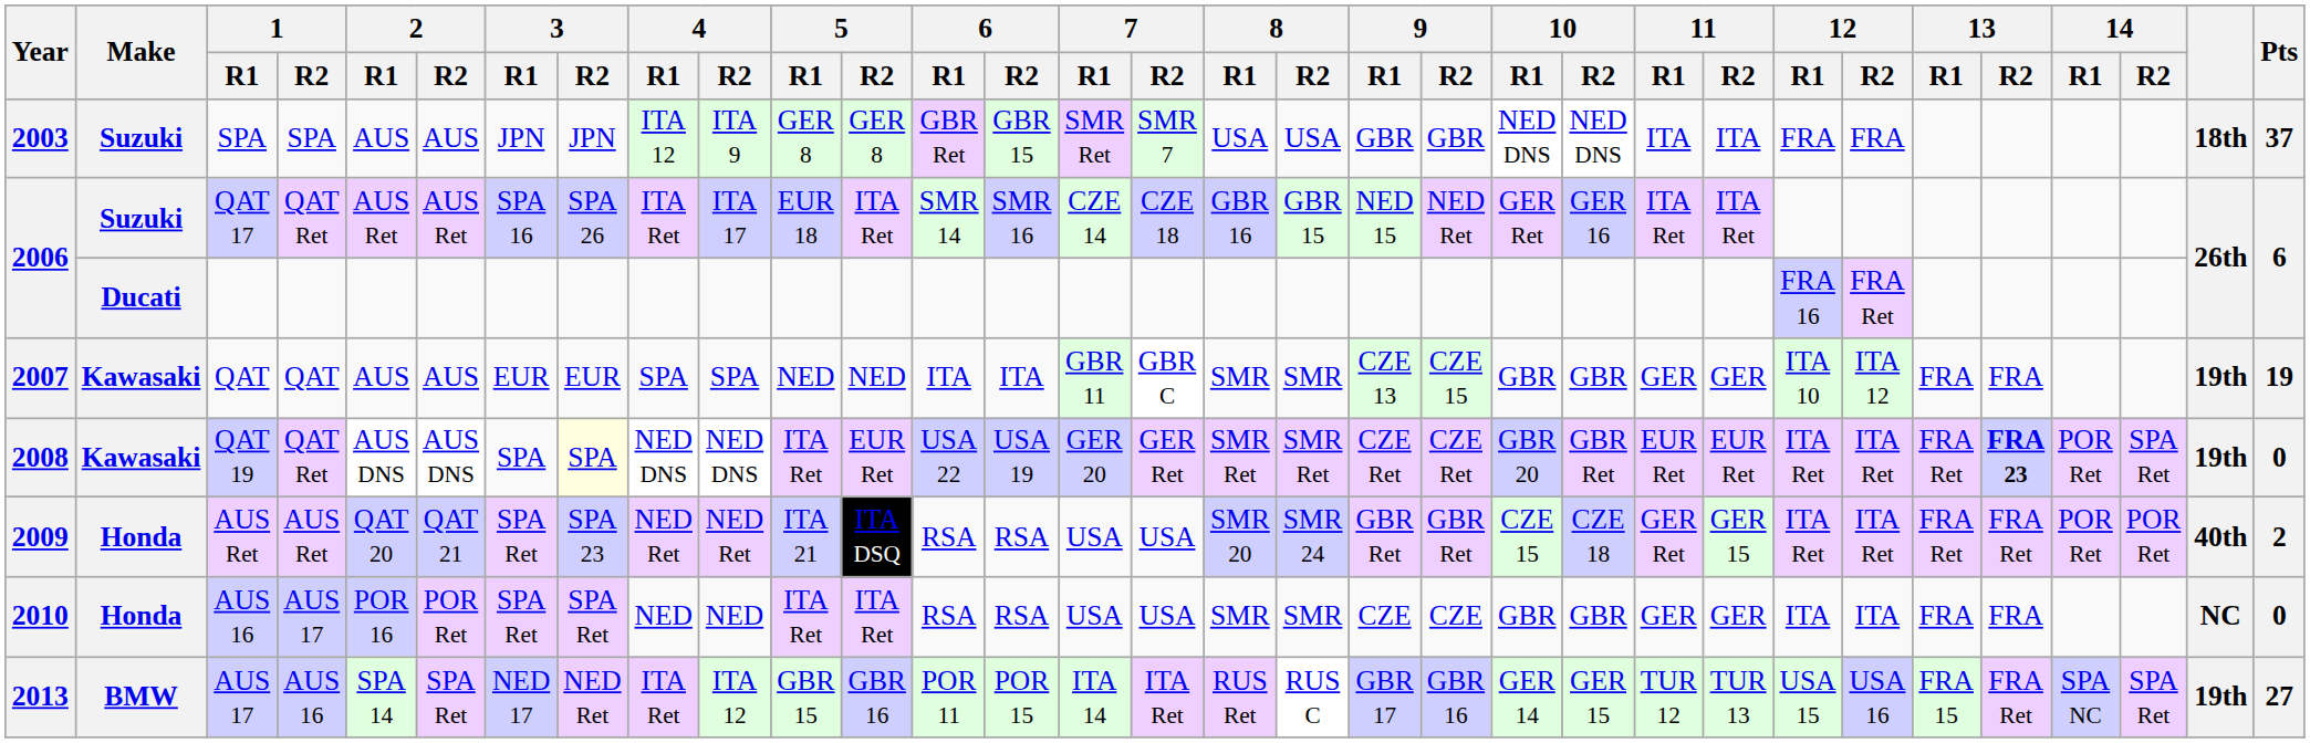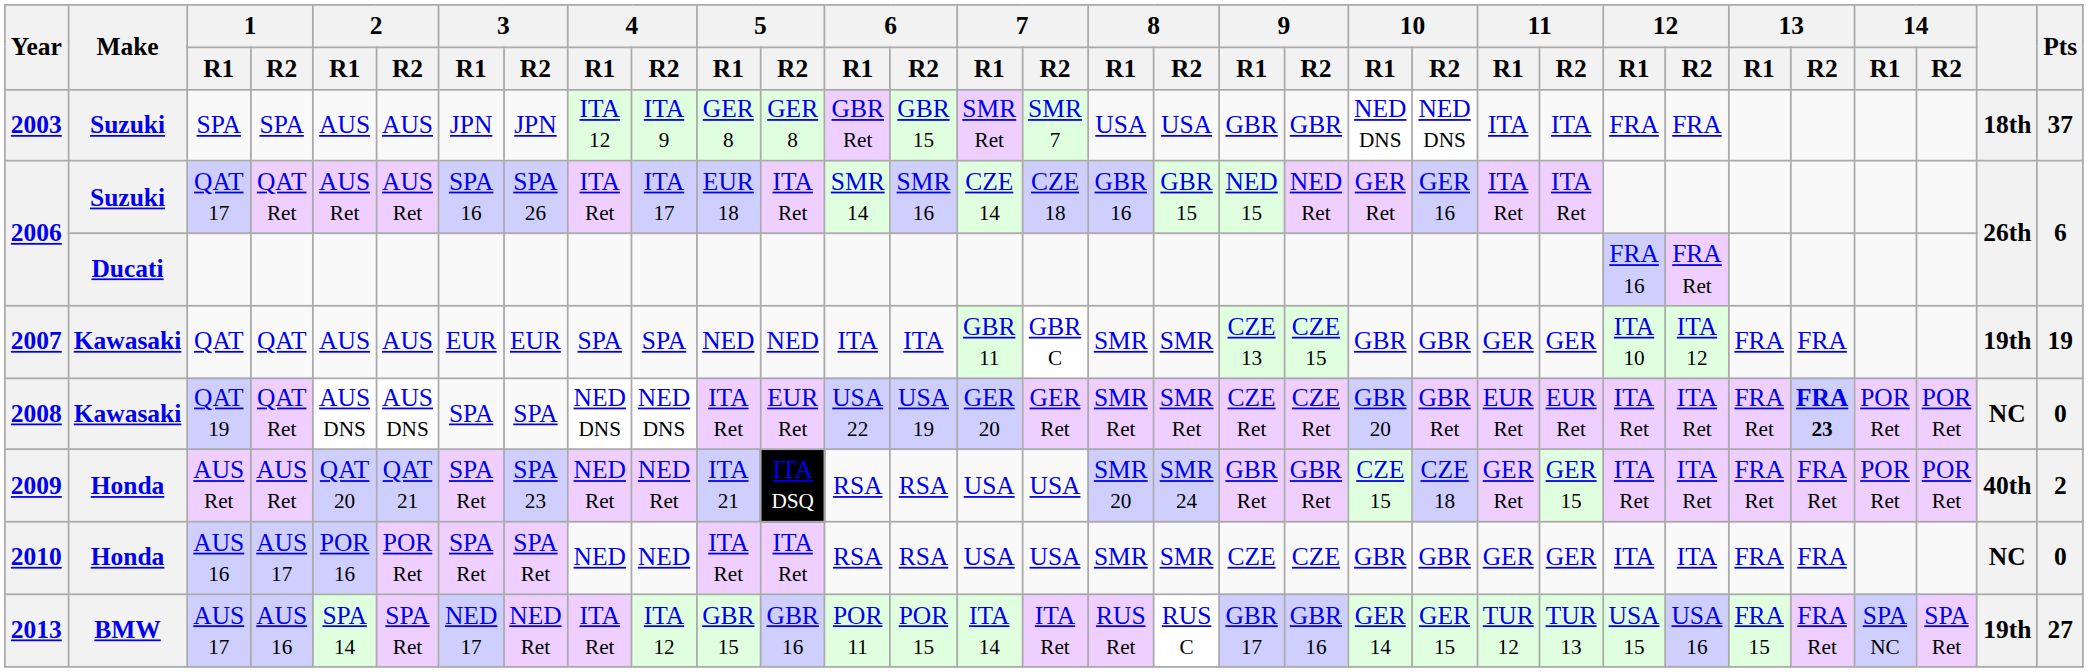QAT 19 | 3 / R2: lightyellow background -> no background
QAT 19 | 14 / R2: SPA Ret -> POR Ret
QAT 19 | column 31: 19th -> NC
